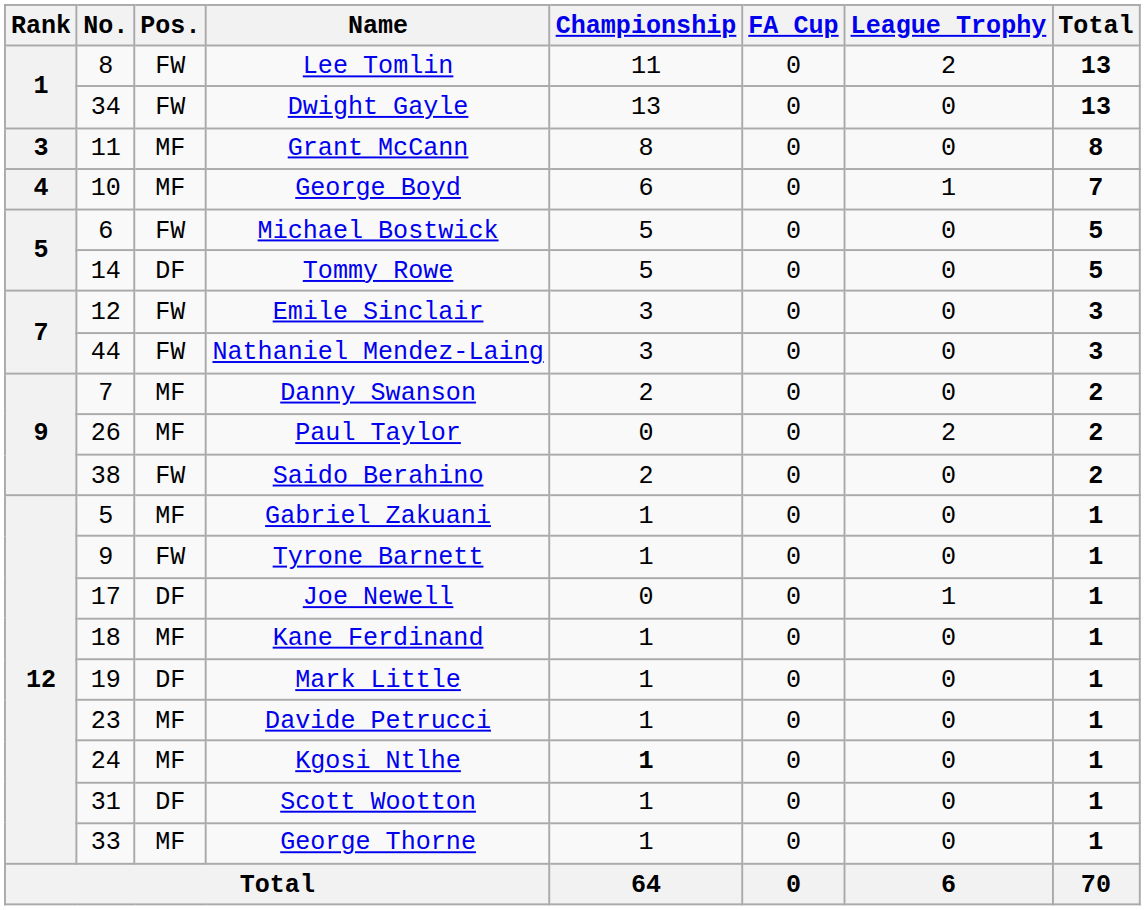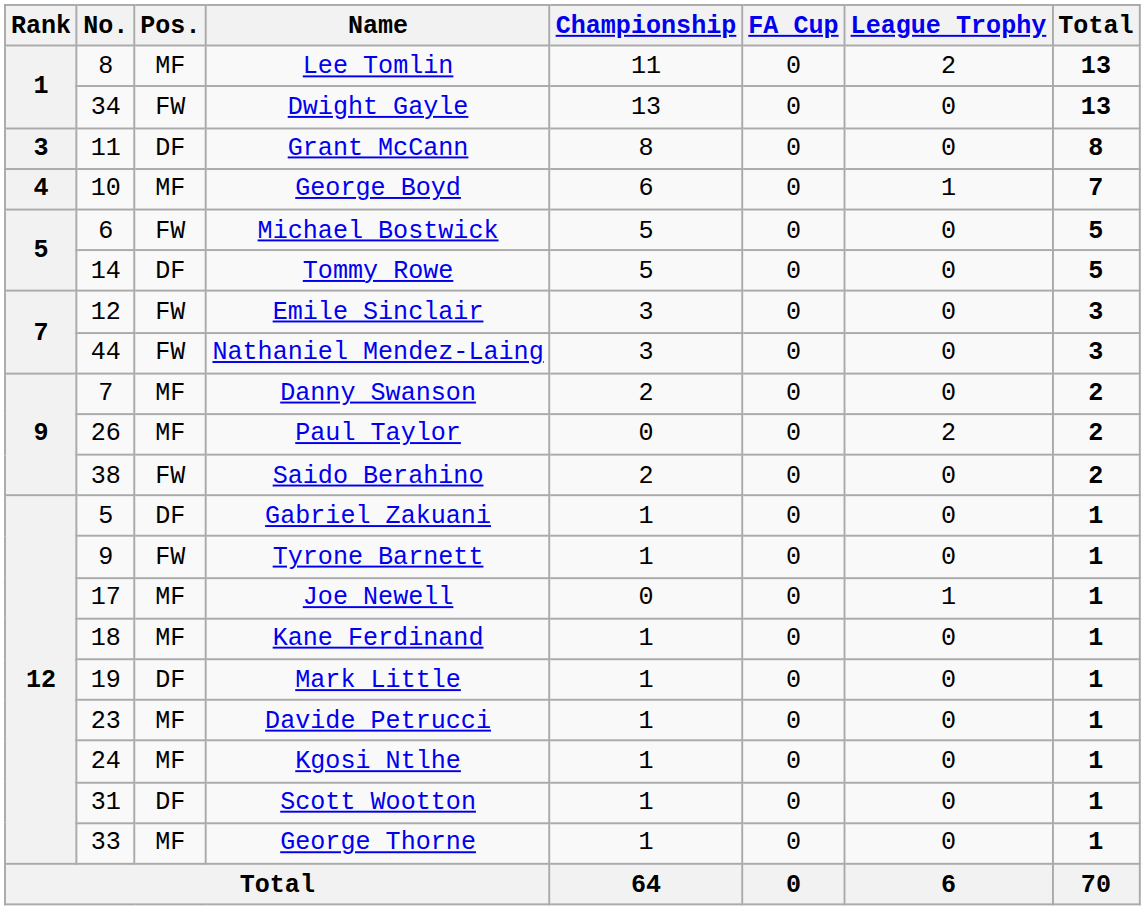Lee Tomlin | Pos.: FW -> MF
Grant McCann | Pos.: MF -> DF
Gabriel Zakuani | Pos.: MF -> DF
Joe Newell | Pos.: DF -> MF
Kgosi Ntlhe | Championship: bold -> normal
